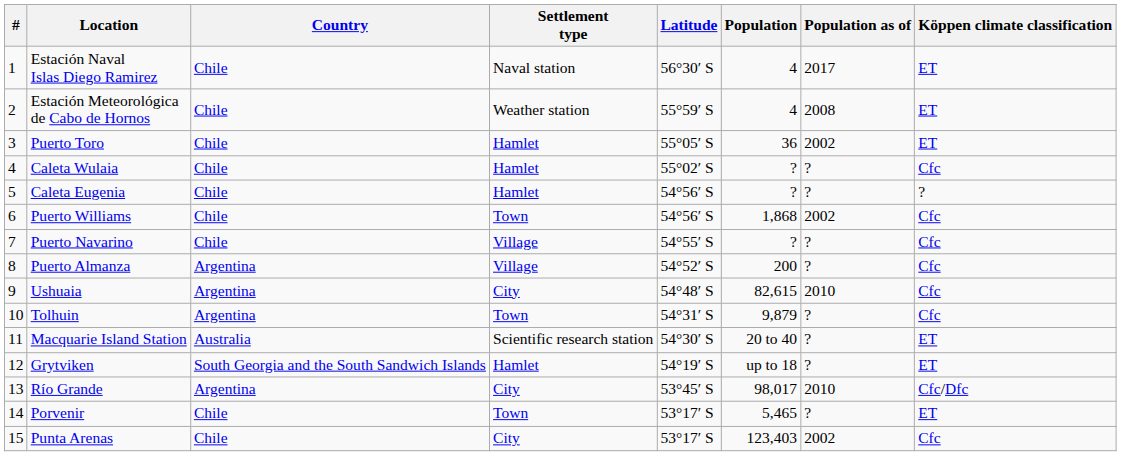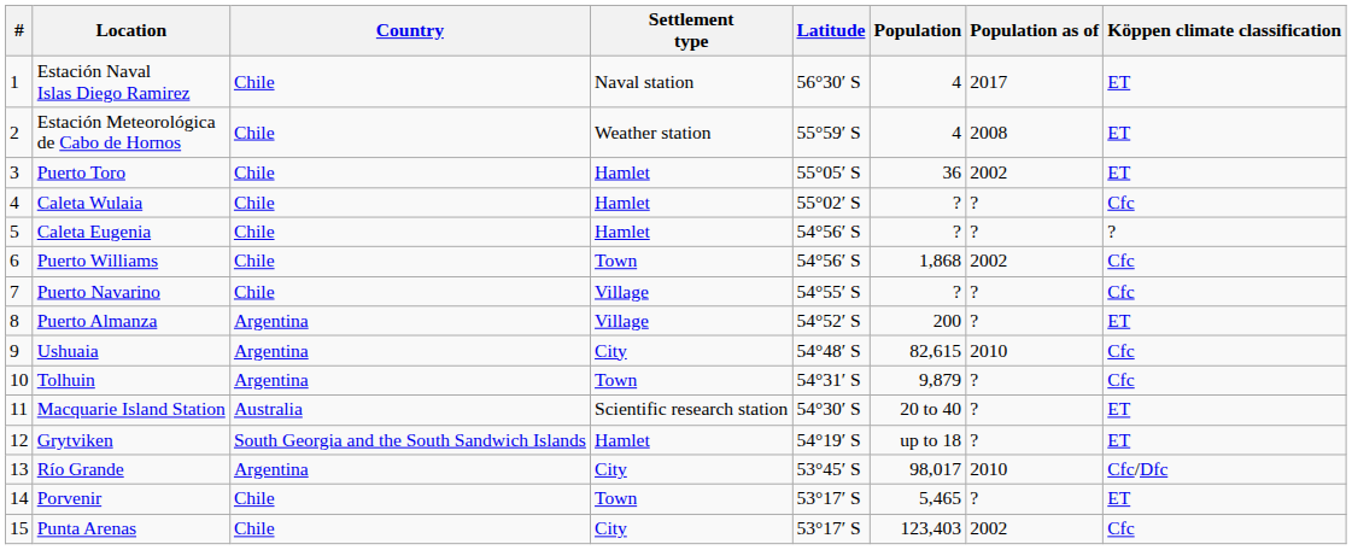Puerto Almanza | Köppen climate classification: Cfc -> ET
